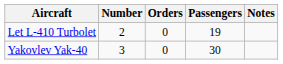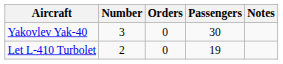rows swapped: Yakovlev Yak-40 <-> Let L-410 Turbolet
